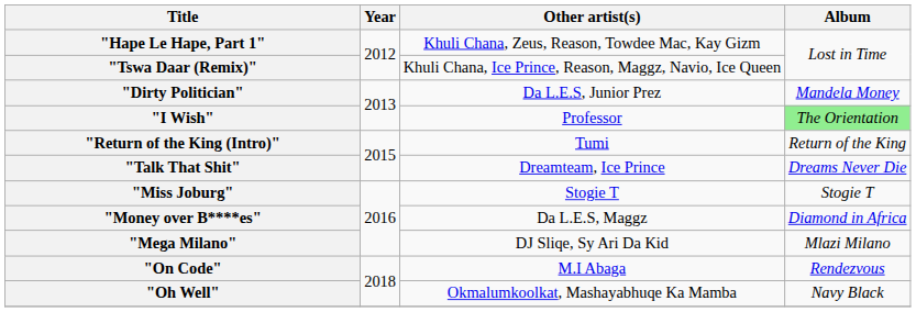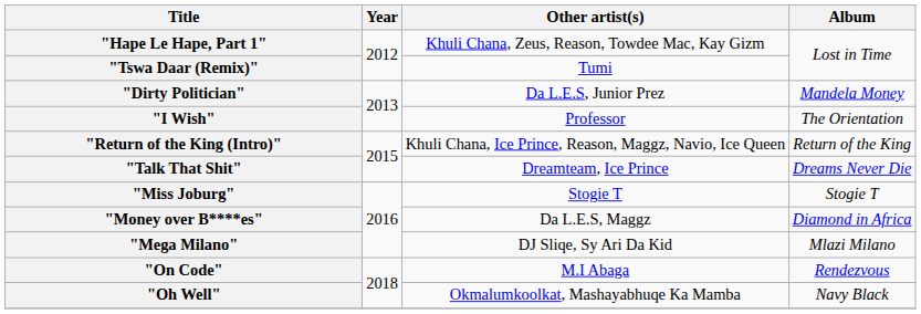"Tswa Daar (Remix)" | Other artist(s): Khuli Chana, Ice Prince, Reason, Maggz, Navio, Ice Queen -> Tumi
"I Wish" | Album: lightgreen background -> no background
"Return of the King (Intro)" | Other artist(s): Tumi -> Khuli Chana, Ice Prince, Reason, Maggz, Navio, Ice Queen
